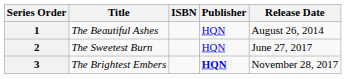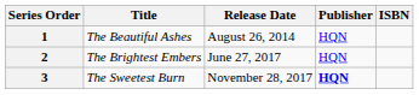columns swapped: Release Date <-> ISBN
2 | Title: The Sweetest Burn -> The Brightest Embers
3 | Title: The Brightest Embers -> The Sweetest Burn
